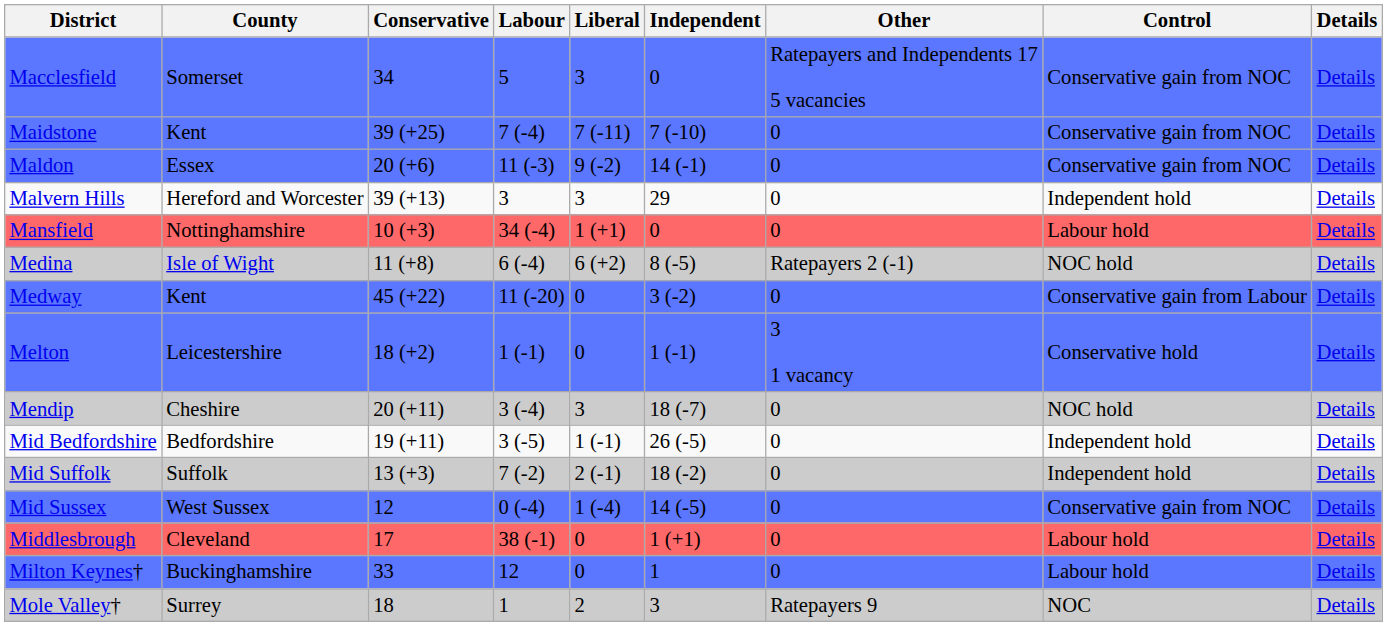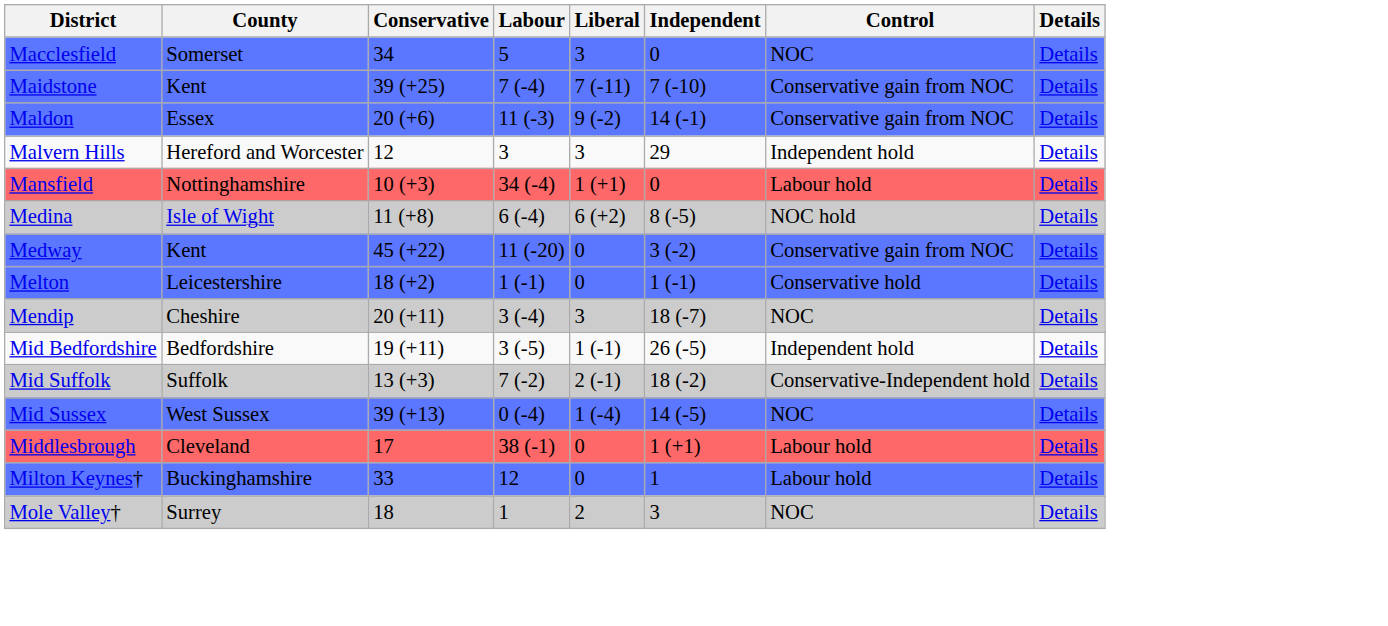- column: Other | Ratepayers and Independents 17 5 vacancies | 0 | 0 | 0 | 0 | Ratepayers 2 (-1) | 0 | 3 1 vacancy | 0 | 0 | 0 | 0 | 0 | 0 | Ratepayers 9
Macclesfield | Control: Conservative gain from NOC -> NOC
Malvern Hills | Conservative: 39 (+13) -> 12
Medway | Control: Conservative gain from Labour -> Conservative gain from NOC
Mendip | Control: NOC hold -> NOC
Mid Suffolk | Control: Independent hold -> Conservative-Independent hold
Mid Sussex | Conservative: 12 -> 39 (+13)
Mid Sussex | Control: Conservative gain from NOC -> NOC
